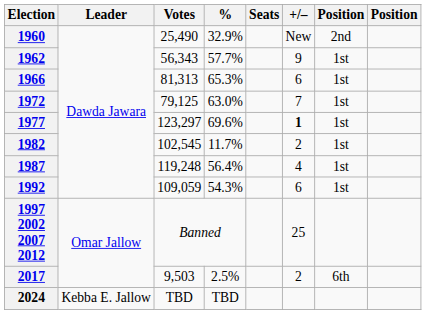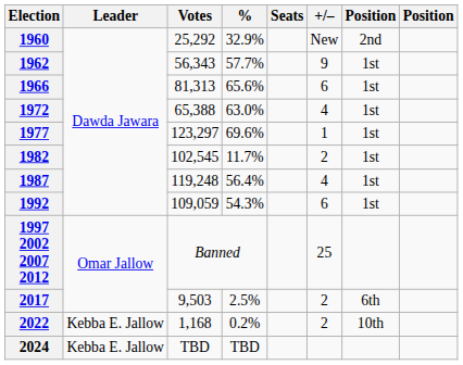1960 | Votes: 25,490 -> 25,292
1966 | %: 65.3% -> 65.6%
1972 | Votes: 79,125 -> 65,388
1972 | +/–: 7 -> 4
1977 | +/–: bold -> normal
+ row: 2022 | Kebba E. Jallow | 1,168 | 0.2% | 2 | 10th
